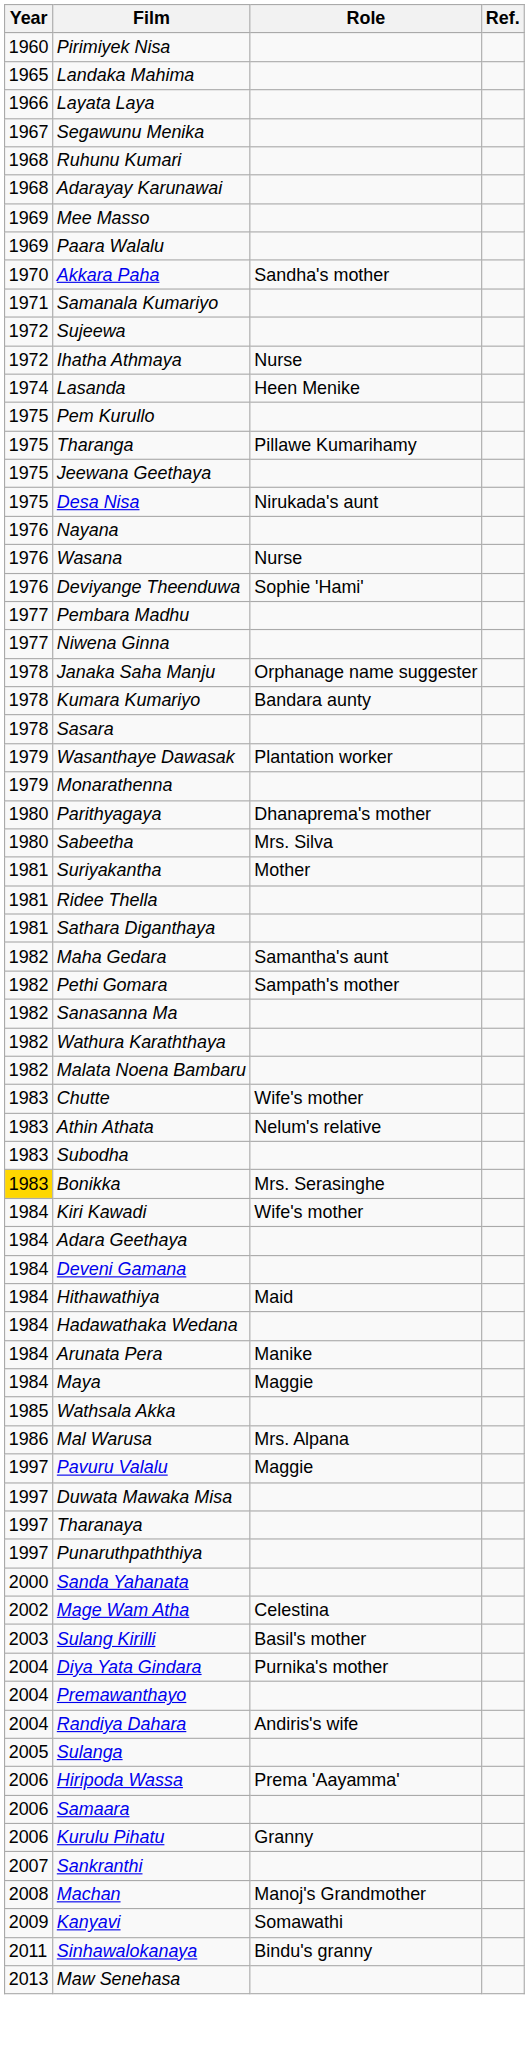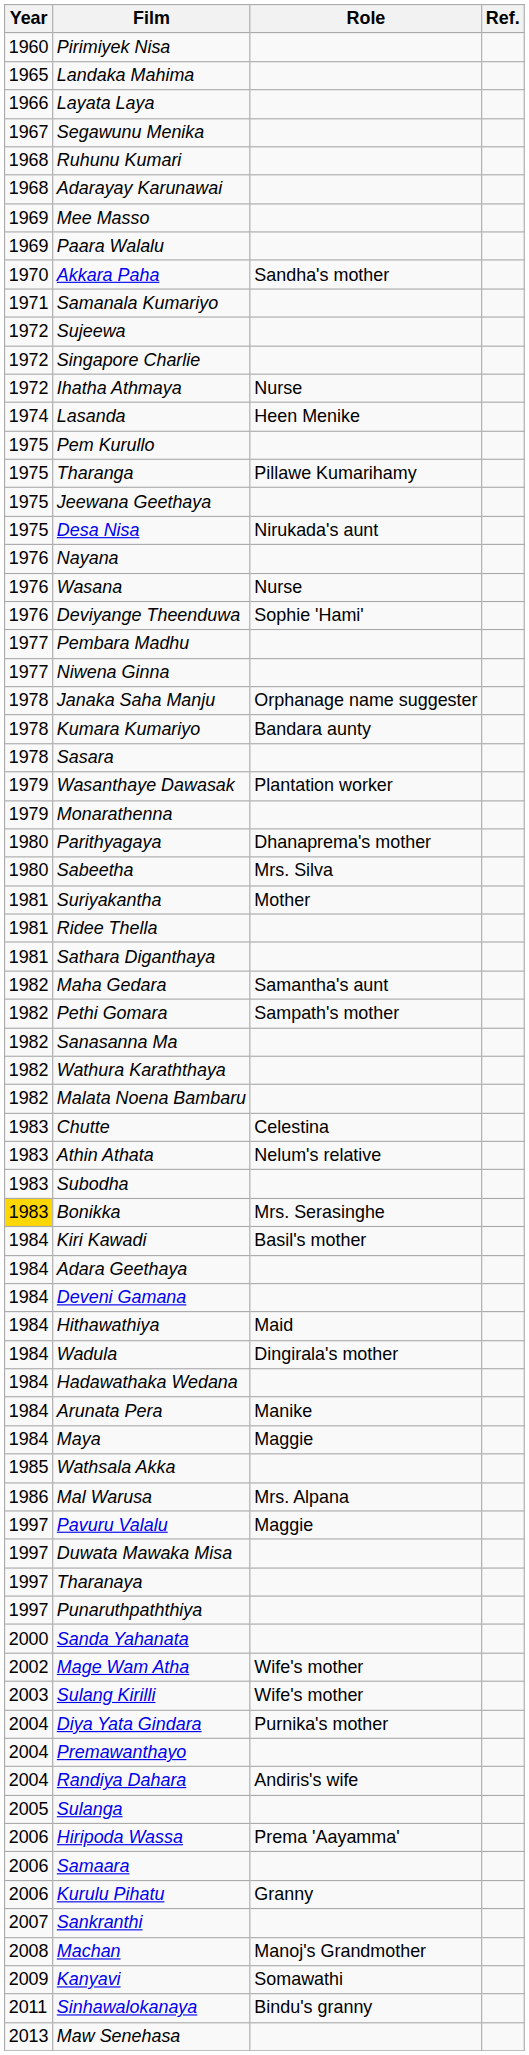+ row: 1972 | Singapore Charlie
Chutte | Role: Wife's mother -> Celestina
Kiri Kawadi | Role: Wife's mother -> Basil's mother
+ row: 1984 | Wadula | Dingirala's mother
Mage Wam Atha | Role: Celestina -> Wife's mother
Sulang Kirilli | Role: Basil's mother -> Wife's mother
